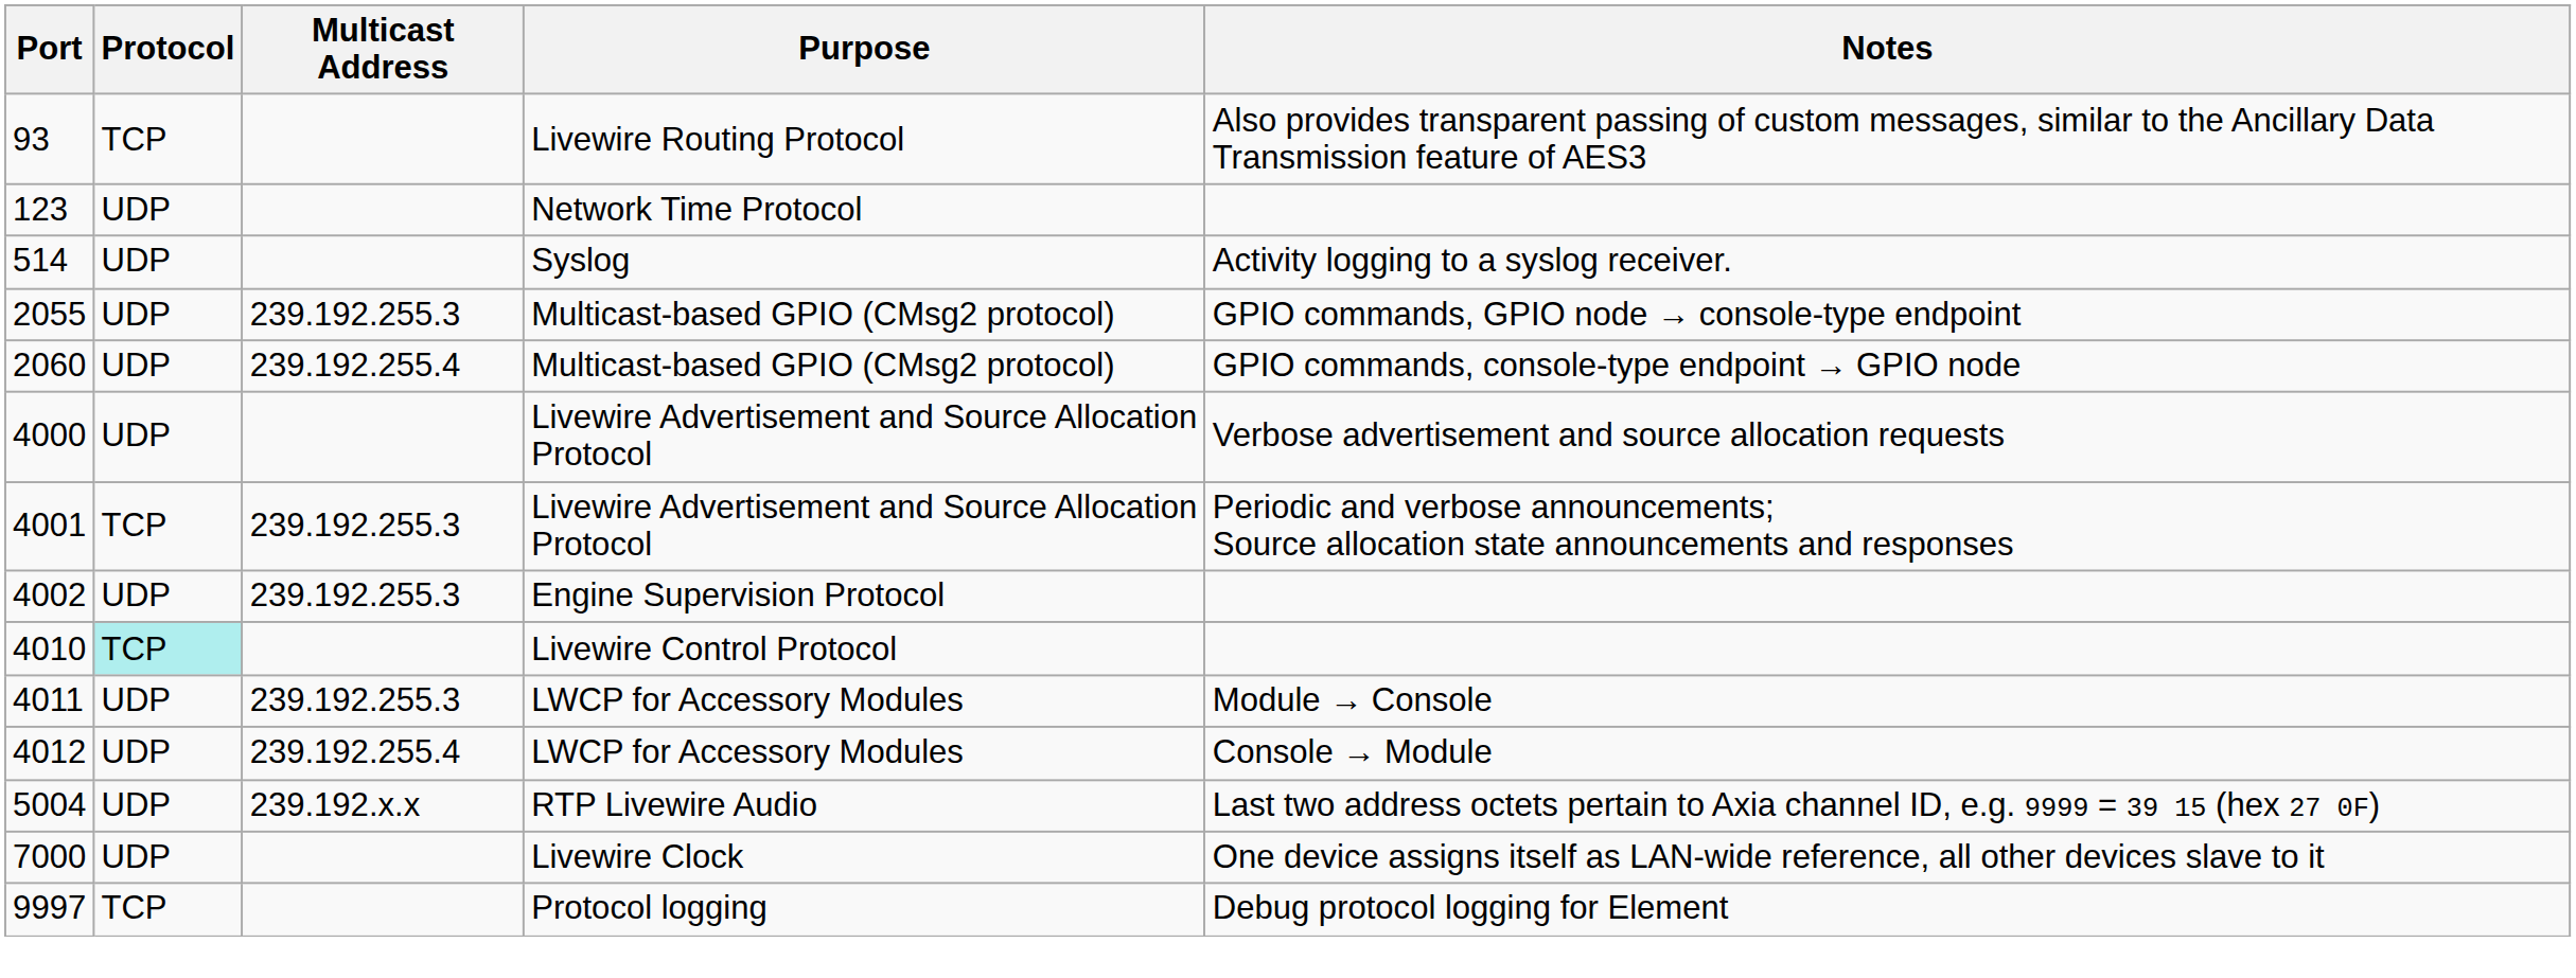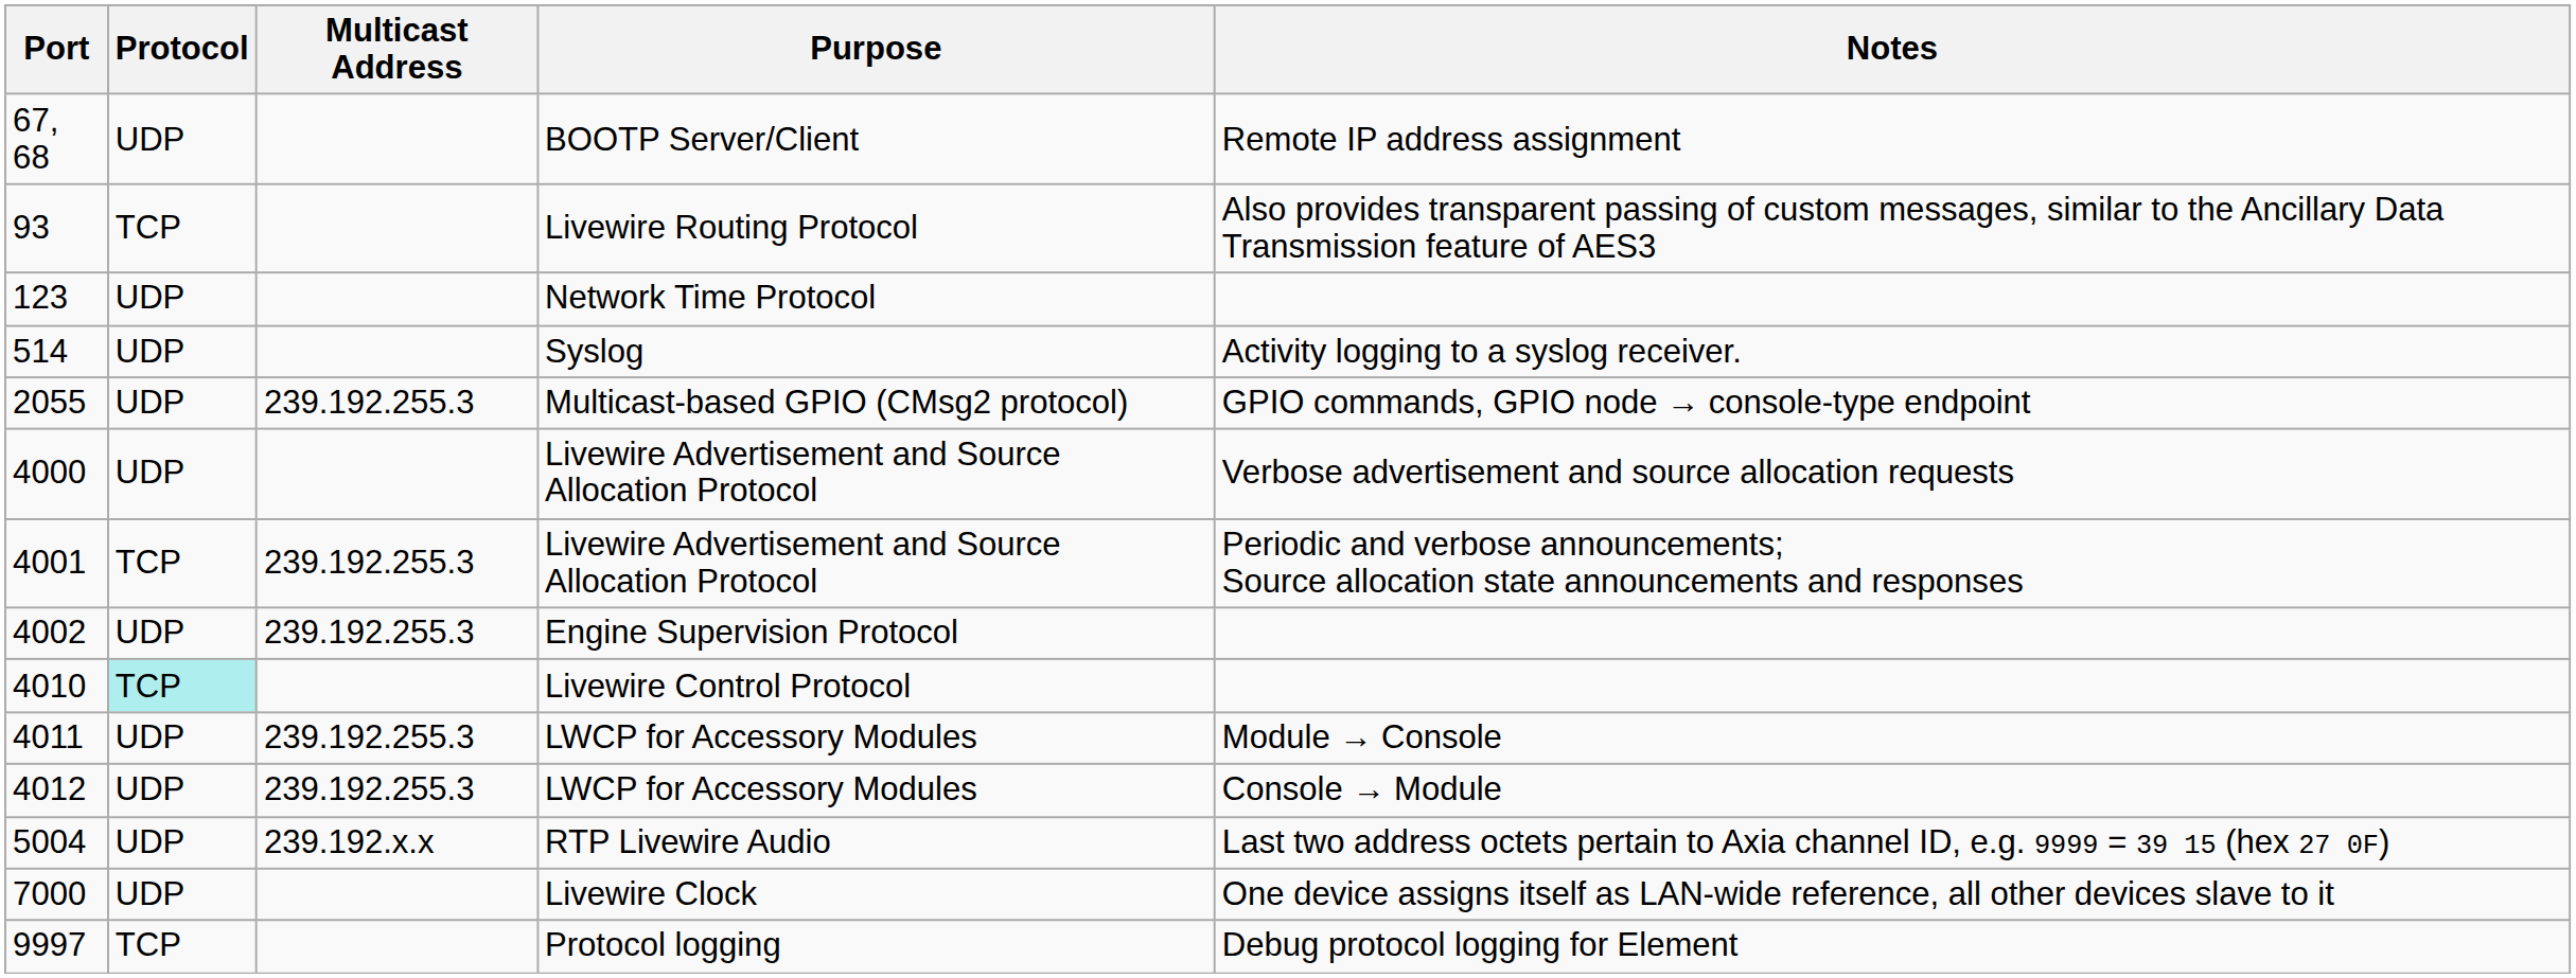+ row: 67, 68 | UDP | BOOTP Server/Client | Remote IP address assignment
- row: 2060 | UDP | 239.192.255.4 | Multicast-based GPIO (CMsg2 protocol) | GPIO commands, console-type endpoint → GPIO node
4012 | Multicast Address: 239.192.255.4 -> 239.192.255.3
